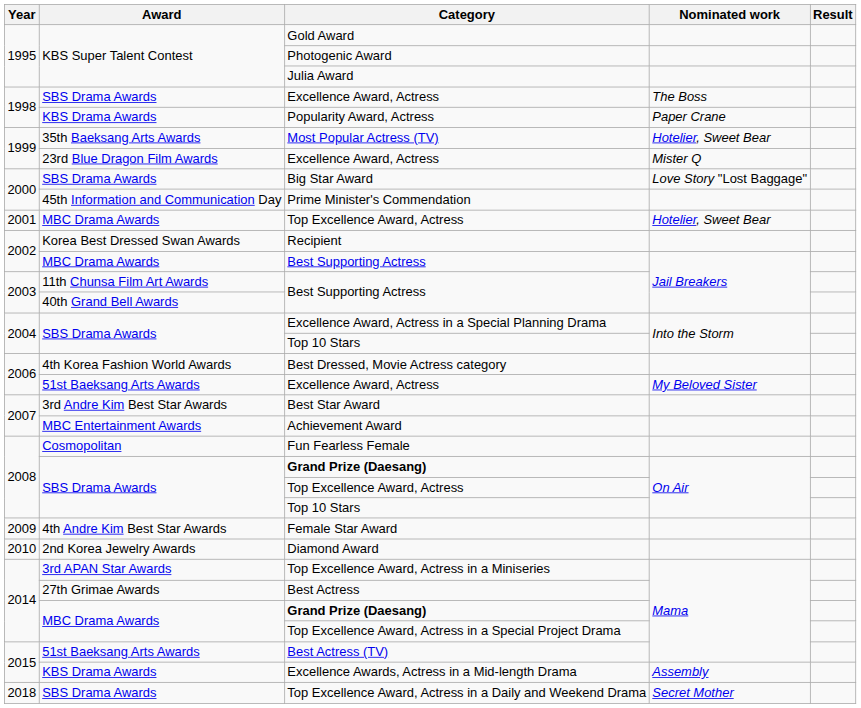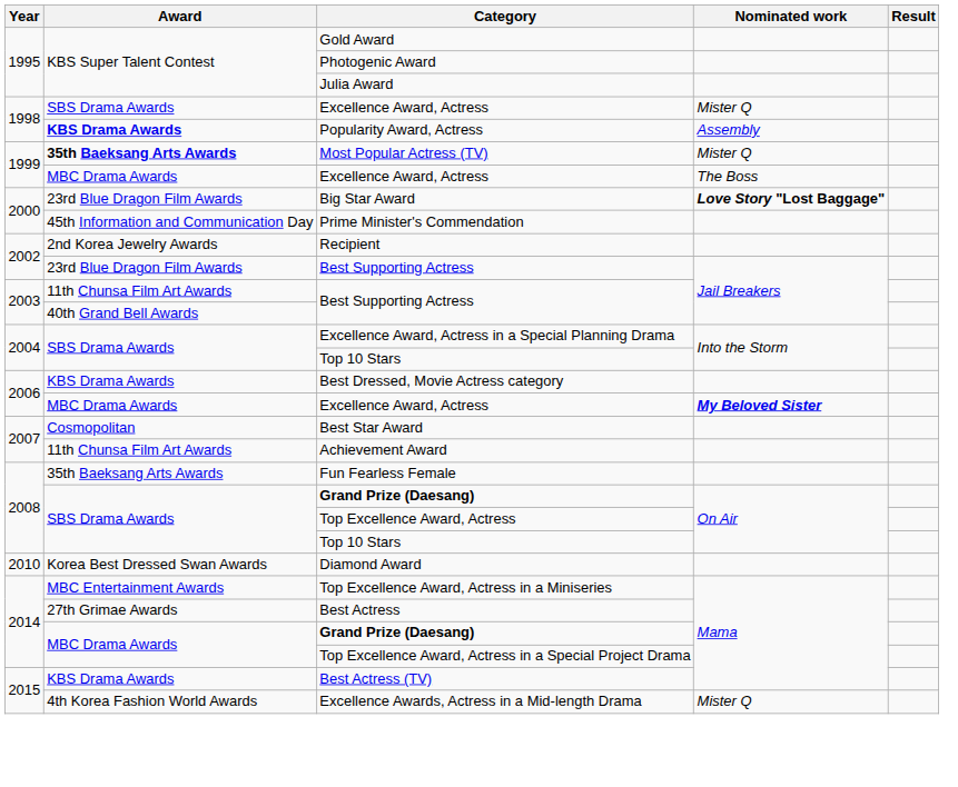1998 / Excellence Award, Actress | Nominated work: The Boss -> Mister Q
Popularity Award, Actress | Award: normal -> bold
Popularity Award, Actress | Nominated work: Paper Crane -> Assembly
Most Popular Actress (TV) | Award: normal -> bold
Most Popular Actress (TV) | Nominated work: Hotelier, Sweet Bear -> Mister Q
1999 / Excellence Award, Actress | Award: 23rd Blue Dragon Film Awards -> MBC Drama Awards
1999 / Excellence Award, Actress | Nominated work: Mister Q -> The Boss
Big Star Award | Award: SBS Drama Awards -> 23rd Blue Dragon Film Awards
Big Star Award | Nominated work: normal -> bold
- row: 2001 | MBC Drama Awards | Top Excellence Award, Actress | Hotelier, Sweet Bear
Recipient | Award: Korea Best Dressed Swan Awards -> 2nd Korea Jewelry Awards
2002 / Best Supporting Actress | Award: MBC Drama Awards -> 23rd Blue Dragon Film Awards
Best Dressed, Movie Actress category | Award: 4th Korea Fashion World Awards -> KBS Drama Awards
2006 / Excellence Award, Actress | Award: 51st Baeksang Arts Awards -> MBC Drama Awards
2006 / Excellence Award, Actress | Nominated work: normal -> bold
Best Star Award | Award: 3rd Andre Kim Best Star Awards -> Cosmopolitan
Achievement Award | Award: MBC Entertainment Awards -> 11th Chunsa Film Art Awards
Fun Fearless Female | Award: Cosmopolitan -> 35th Baeksang Arts Awards
- row: 2009 | 4th Andre Kim Best Star Awards | Female Star Award
Diamond Award | Award: 2nd Korea Jewelry Awards -> Korea Best Dressed Swan Awards
Top Excellence Award, Actress in a Miniseries | Award: 3rd APAN Star Awards -> MBC Entertainment Awards
Best Actress (TV) | Award: 51st Baeksang Arts Awards -> KBS Drama Awards
Excellence Awards, Actress in a Mid-length Drama | Award: KBS Drama Awards -> 4th Korea Fashion World Awards
Excellence Awards, Actress in a Mid-length Drama | Nominated work: Assembly -> Mister Q
- row: 2018 | SBS Drama Awards | Top Excellence Award, Actress in a Daily and Weekend Drama | Secret Mother
